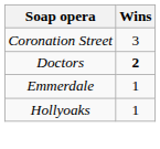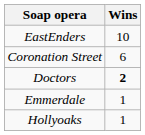+ row: EastEnders | 10
Coronation Street | Wins: 3 -> 6
